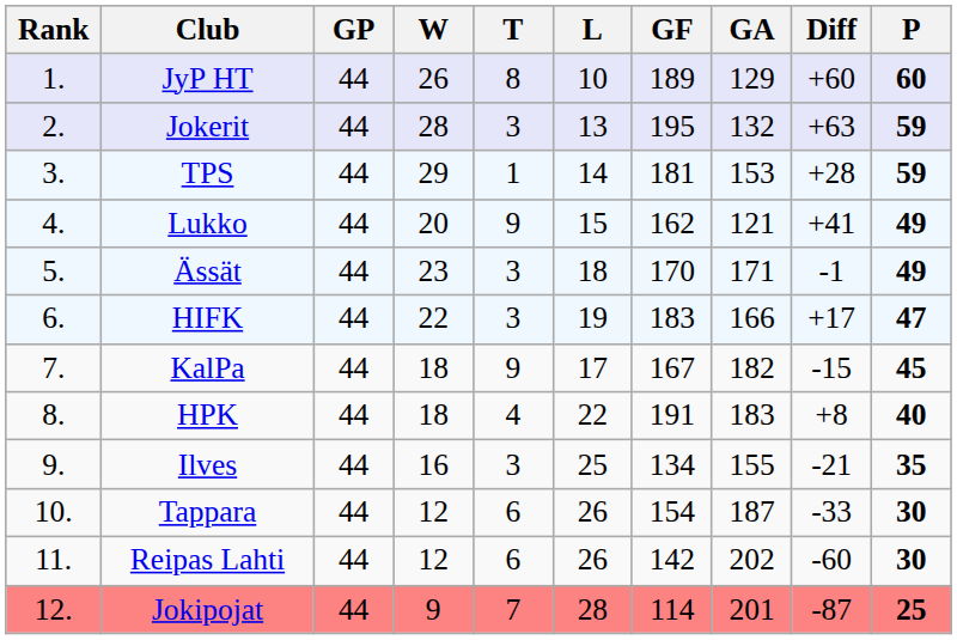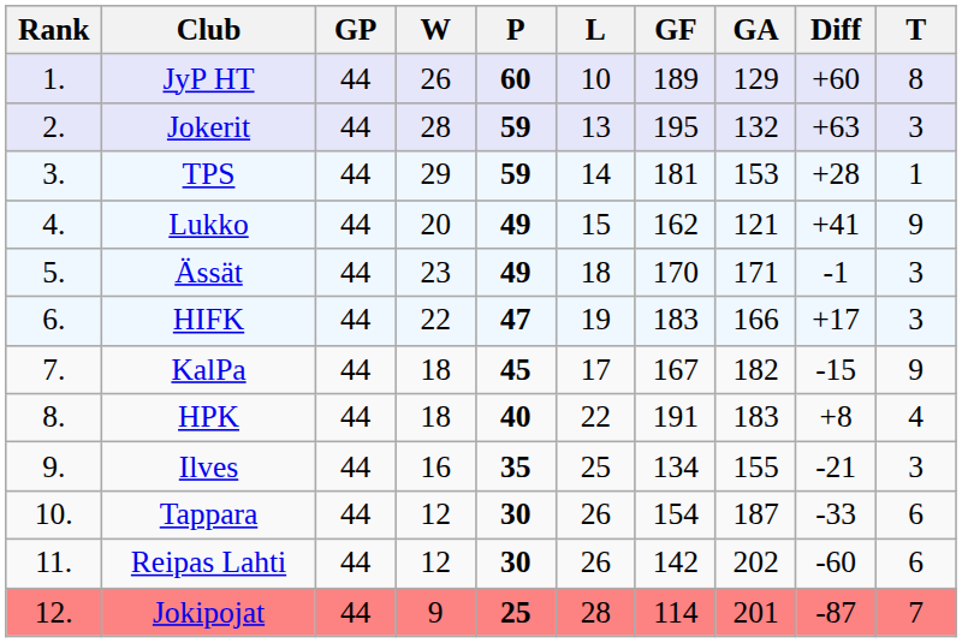columns swapped: T <-> P
